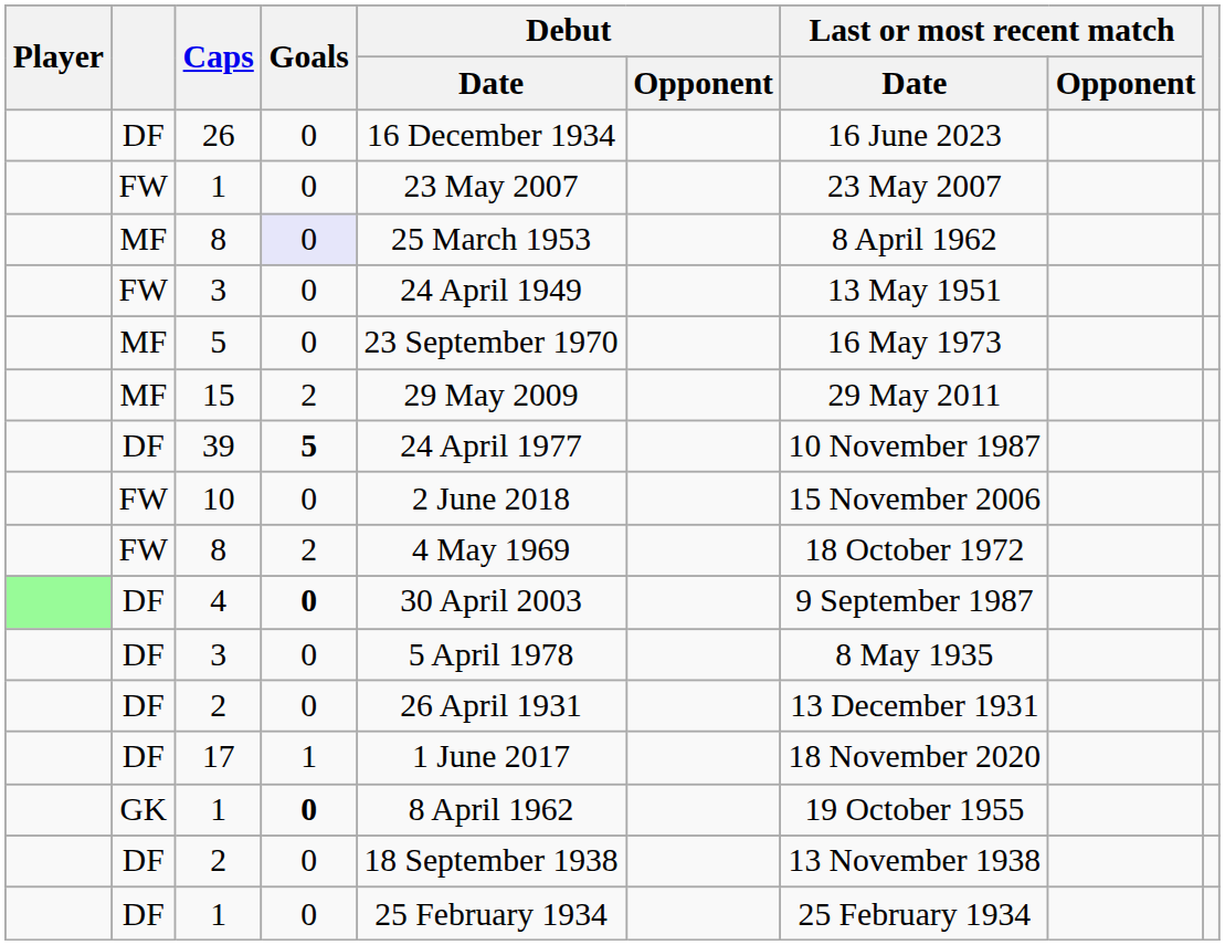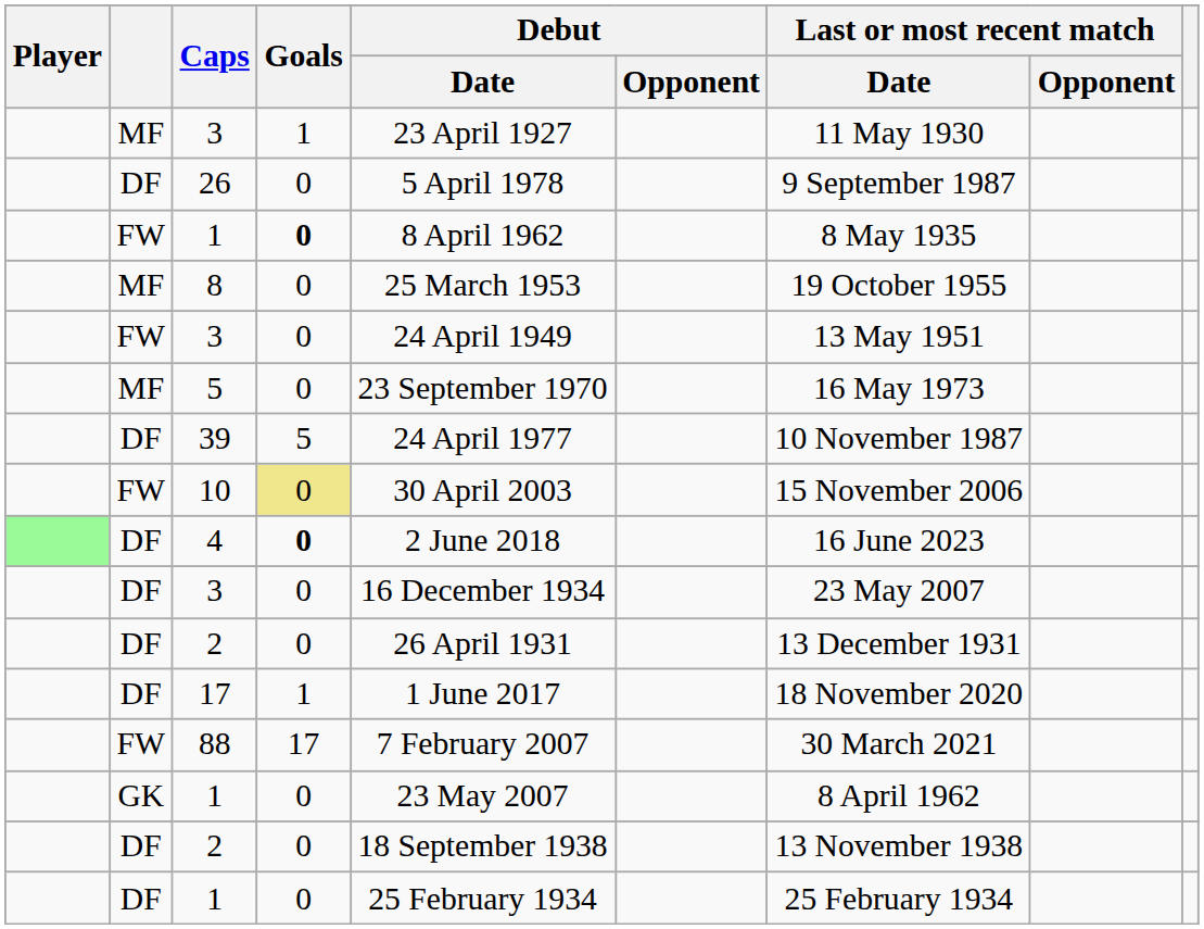+ row: MF | 3 | 1 | 23 April 1927 | 11 May 1930
26 | Debut / Date: 16 December 1934 -> 5 April 1978
26 | Last or most recent match / Date: 16 June 2023 -> 9 September 1987
FW / 1 | Goals: normal -> bold
FW / 1 | Debut / Date: 23 May 2007 -> 8 April 1962
FW / 1 | Last or most recent match / Date: 23 May 2007 -> 8 May 1935
MF / 8 | Goals: lavender background -> no background
MF / 8 | Last or most recent match / Date: 8 April 1962 -> 19 October 1955
- row: MF | 15 | 2 | 29 May 2009 | 29 May 2011
39 | Goals: bold -> normal
10 | Goals: no background -> khaki background
10 | Debut / Date: 2 June 2018 -> 30 April 2003
- row: FW | 8 | 2 | 4 May 1969 | 18 October 1972
4 | Debut / Date: 30 April 2003 -> 2 June 2018
4 | Last or most recent match / Date: 9 September 1987 -> 16 June 2023
DF / 3 | Debut / Date: 5 April 1978 -> 16 December 1934
DF / 3 | Last or most recent match / Date: 8 May 1935 -> 23 May 2007
+ row: FW | 88 | 17 | 7 February 2007 | 30 March 2021
GK / 1 | Goals: bold -> normal
GK / 1 | Debut / Date: 8 April 1962 -> 23 May 2007
GK / 1 | Last or most recent match / Date: 19 October 1955 -> 8 April 1962
